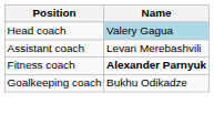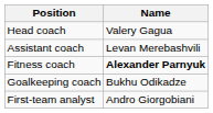Head coach | Name: lightblue background -> no background
+ row: First-team analyst | Andro Giorgobiani
